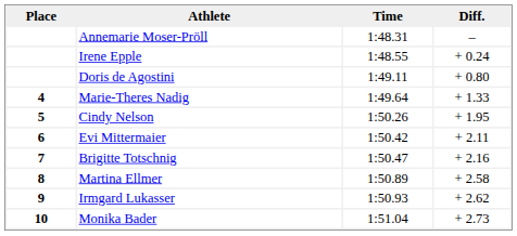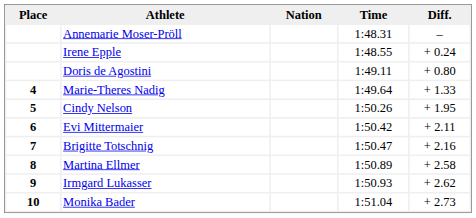+ column: Nation
